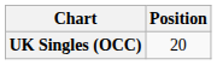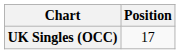UK Singles (OCC) | Position: 20 -> 17
